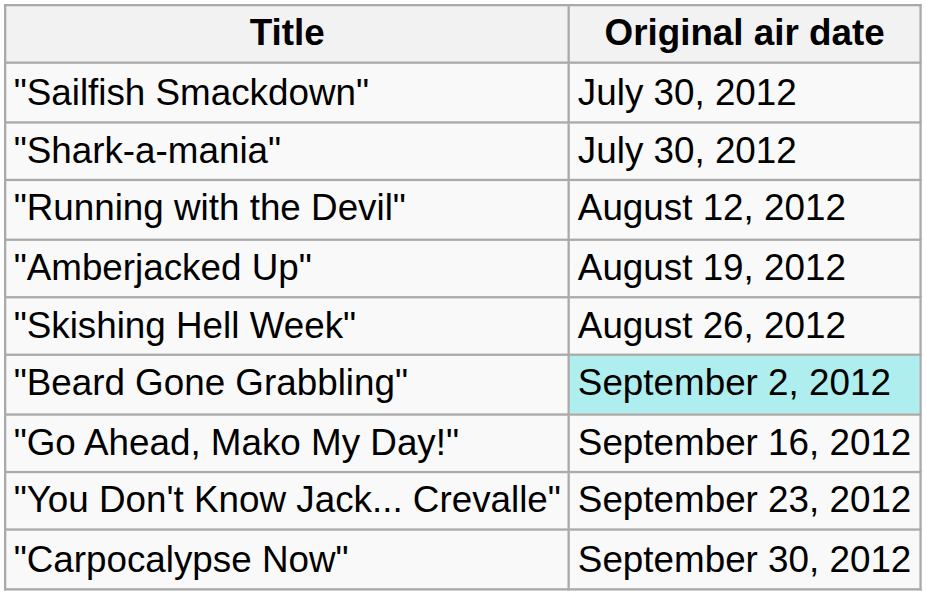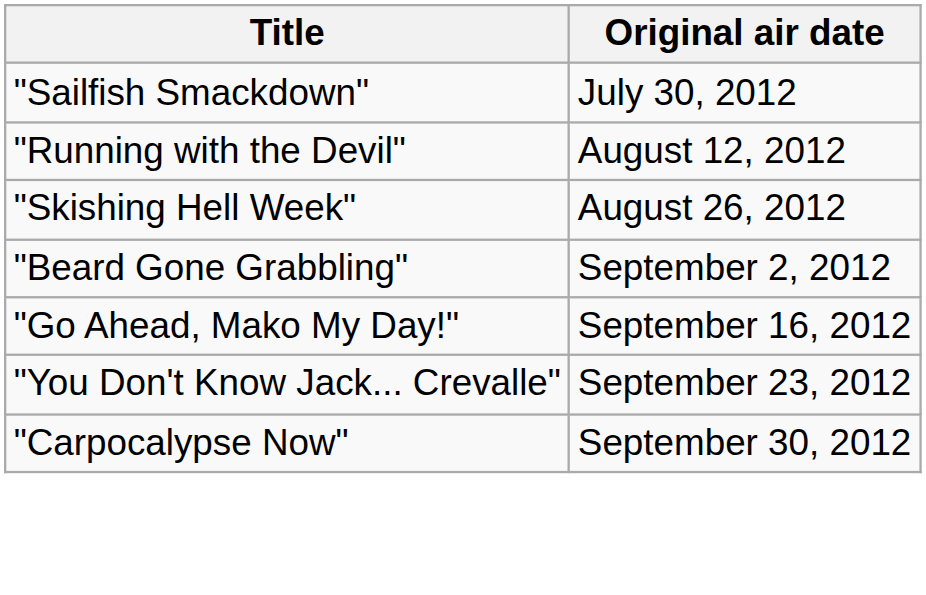- row: "Shark-a-mania" | July 30, 2012
- row: "Amberjacked Up" | August 19, 2012
"Beard Gone Grabbling" | Original air date: paleturquoise background -> no background
